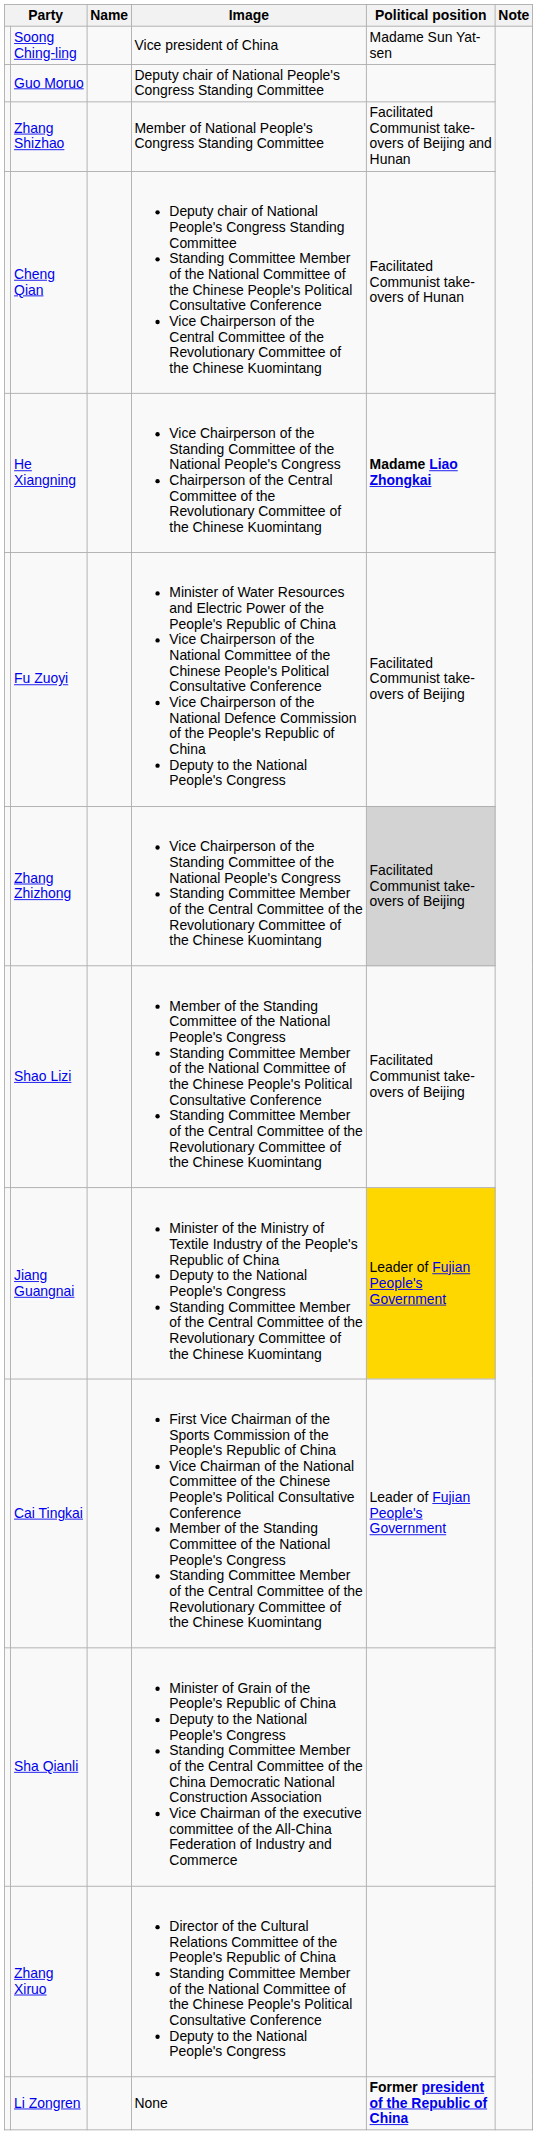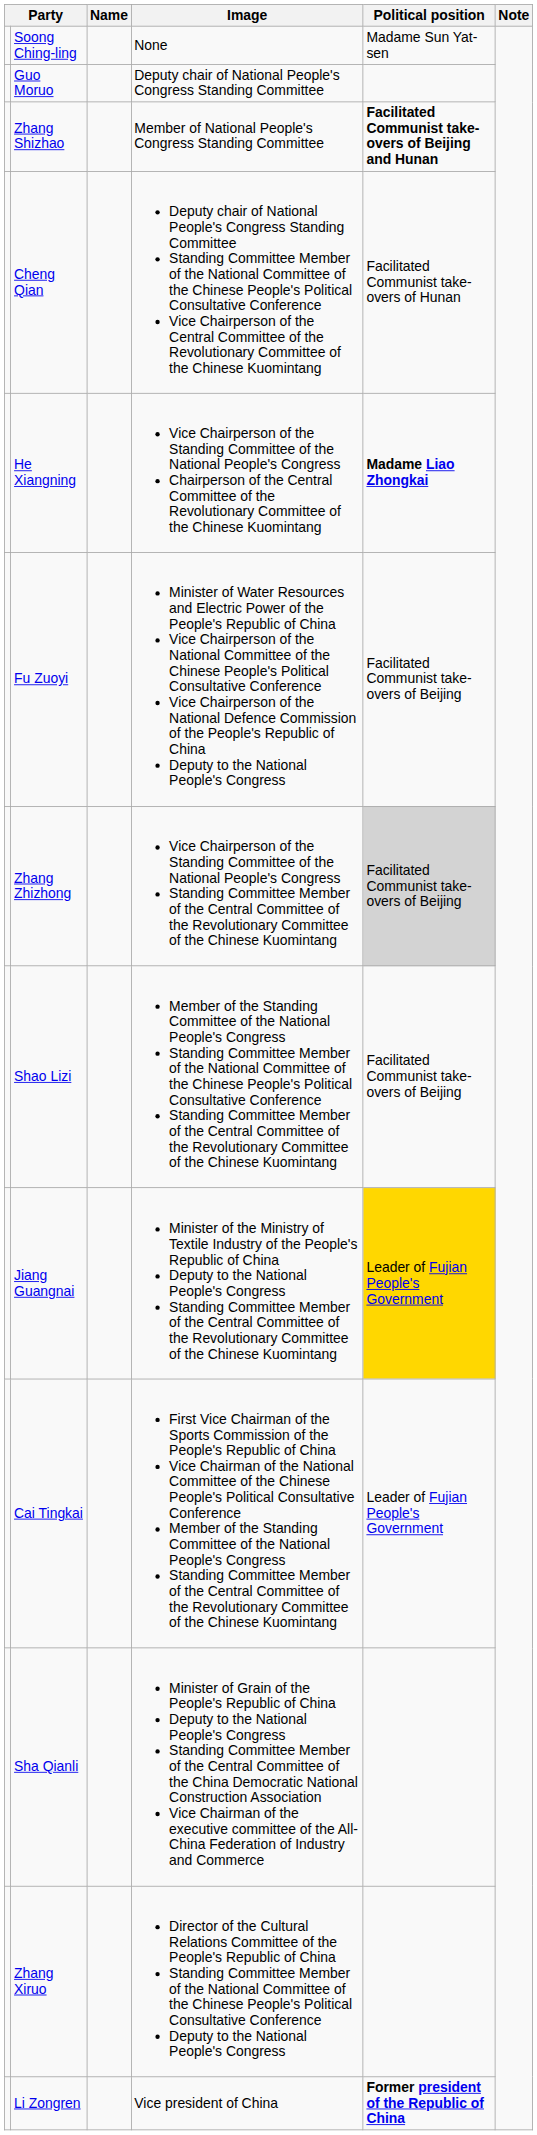Soong Ching-ling | Image: Vice president of China -> None
Zhang Shizhao | Political position: normal -> bold
Li Zongren | Image: None -> Vice president of China
